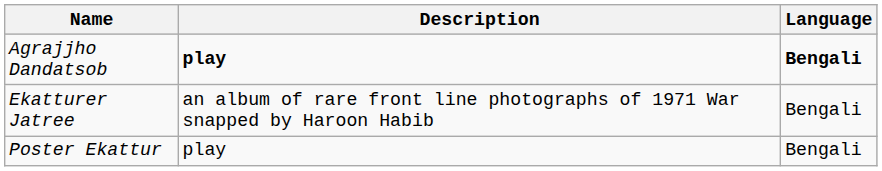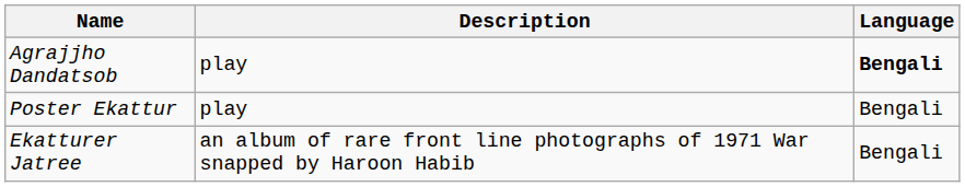Agrajjho Dandatsob | Description: bold -> normal
rows swapped: Poster Ekattur <-> Ekatturer Jatree
